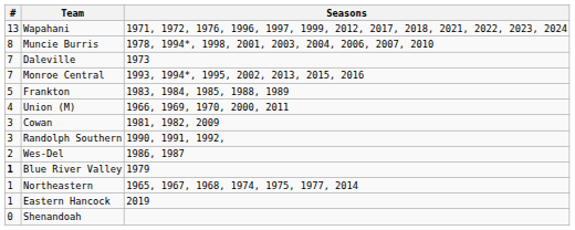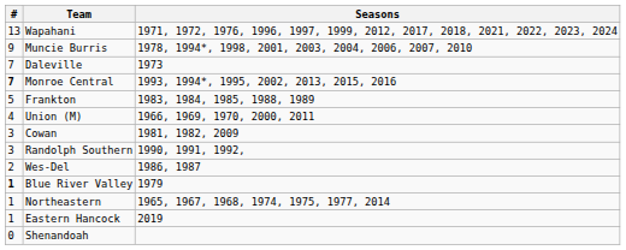Muncie Burris | #: 8 -> 9
Monroe Central | #: normal -> bold
